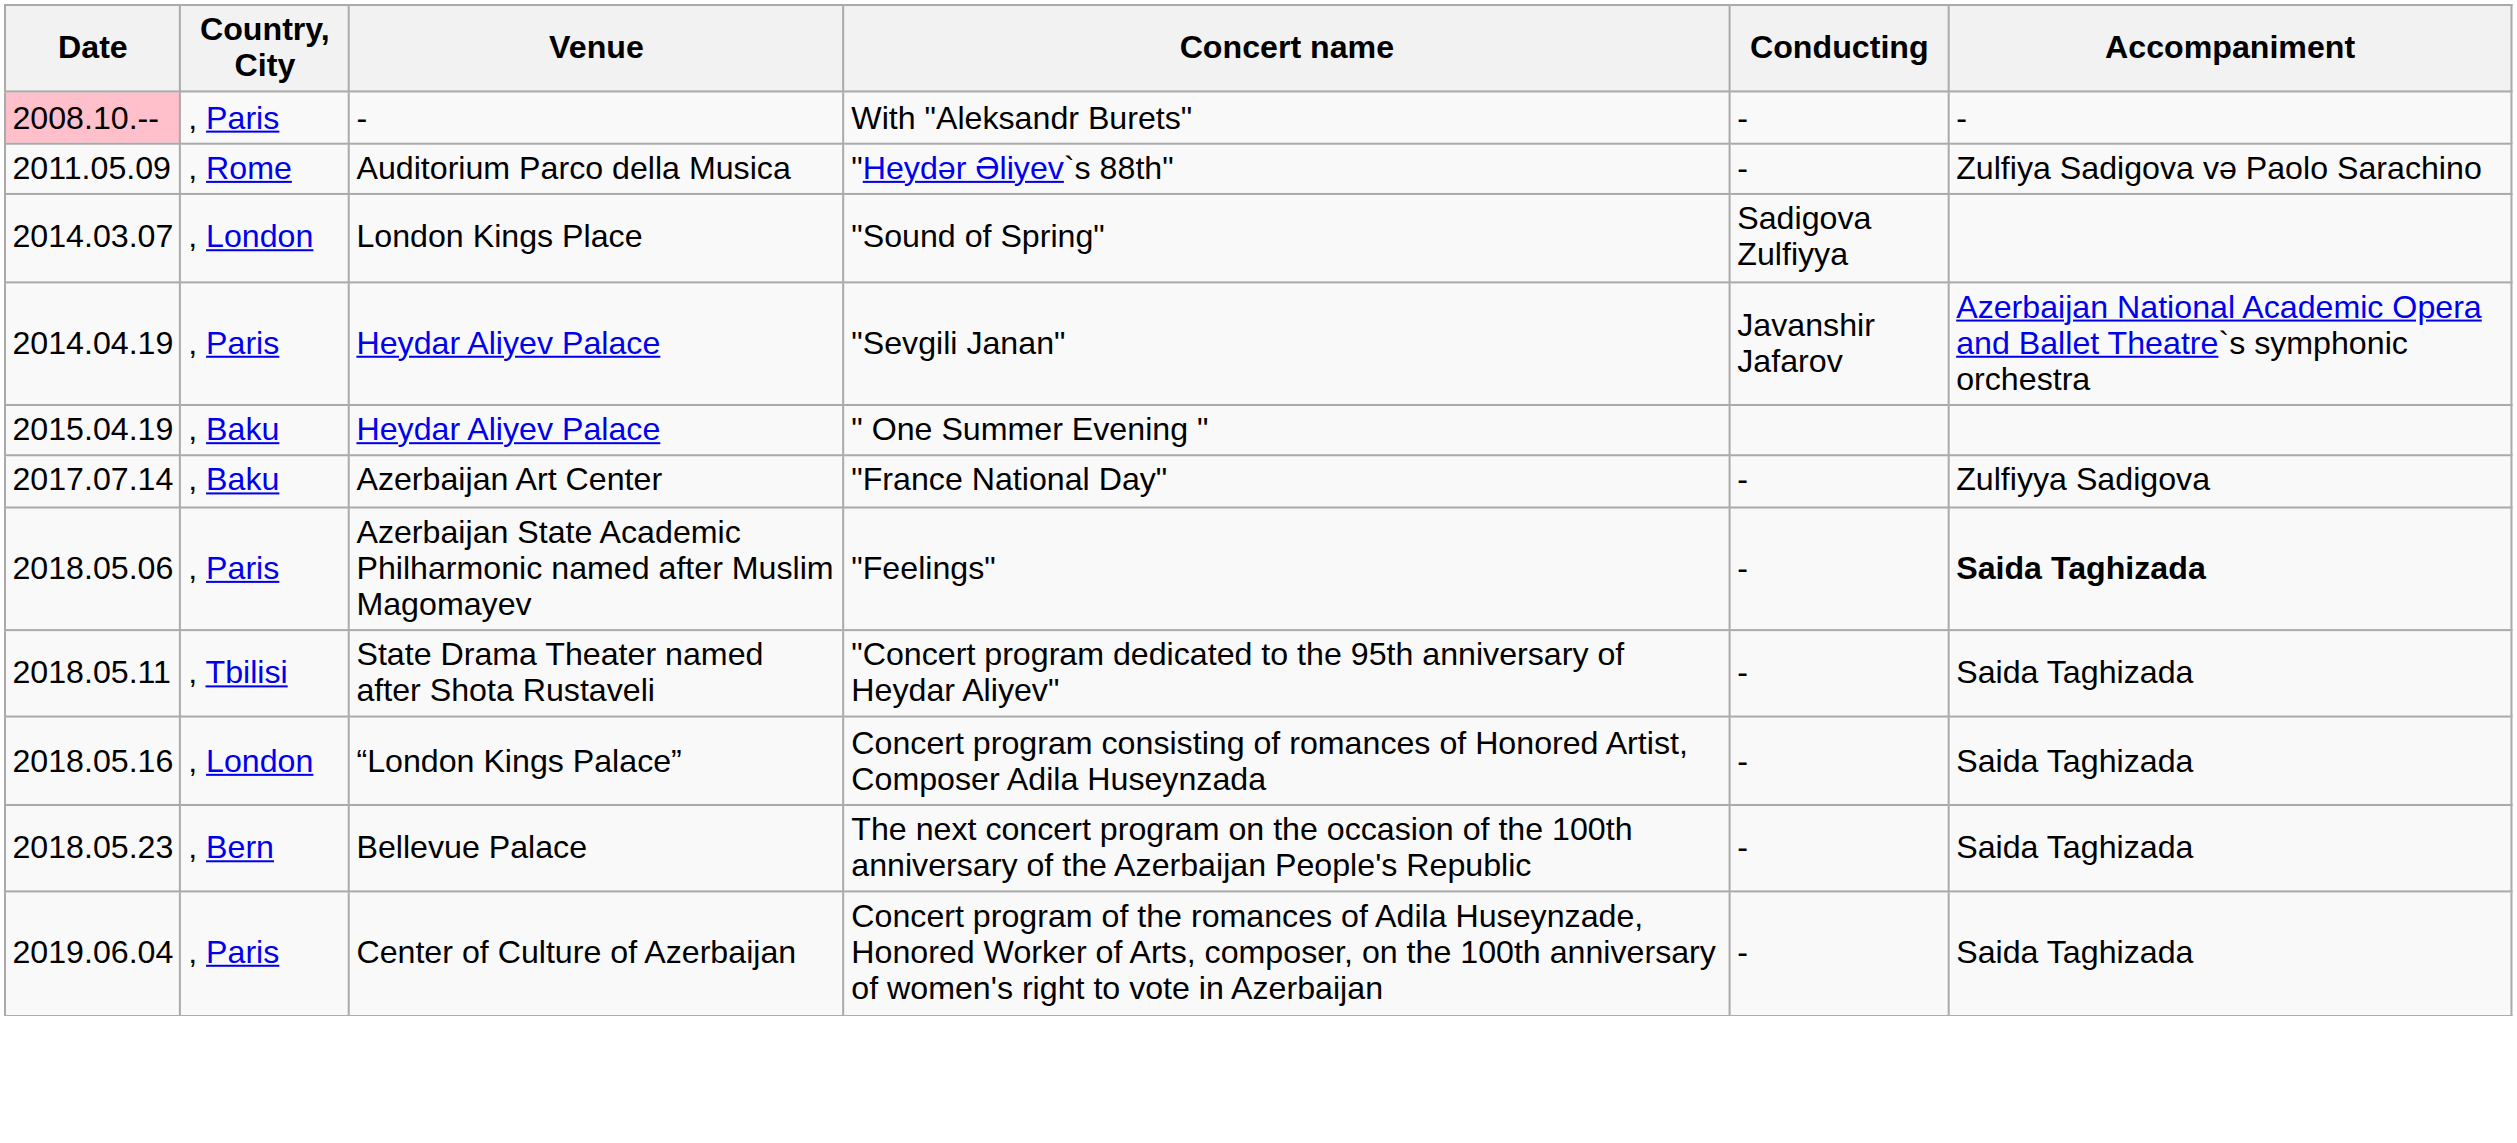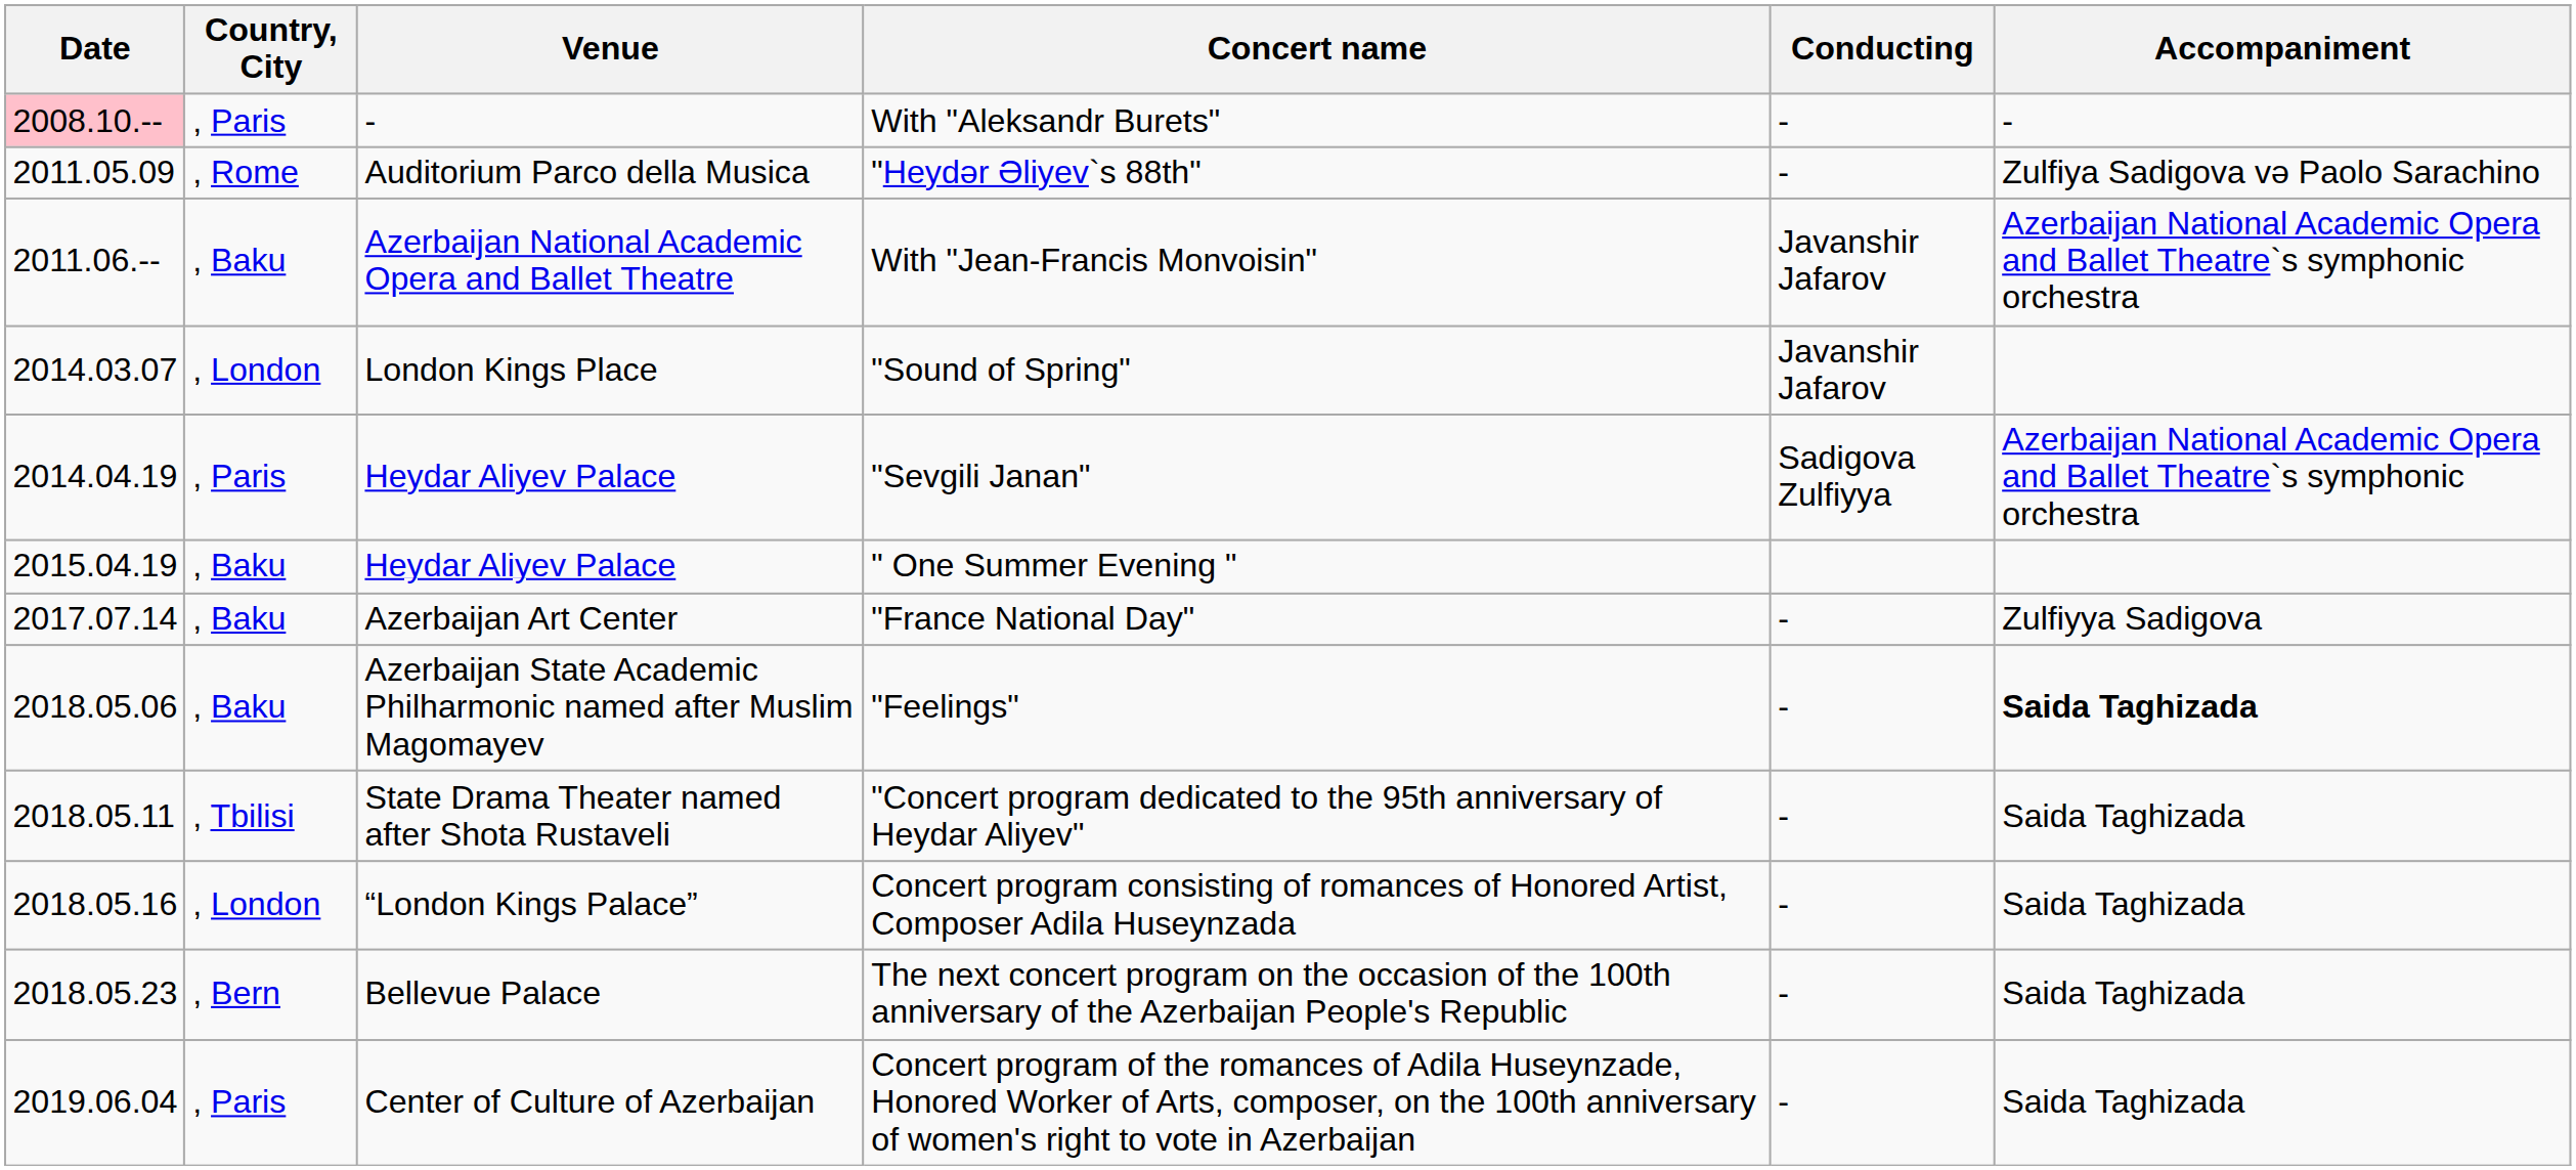+ row: 2011.06.-- | , Baku | Azerbaijan National Academic Opera and Ballet Theatre | With "Jean-Francis Monvoisin" | Javanshir Jafarov | Azerbaijan National Academic Opera and Ballet Theatre`s symphonic orchestra
"Sound of Spring" | Conducting: Sadigova Zulfiyya -> Javanshir Jafarov
"Sevgili Janan" | Conducting: Javanshir Jafarov -> Sadigova Zulfiyya
"Feelings" | Country, City: , Paris -> , Baku
